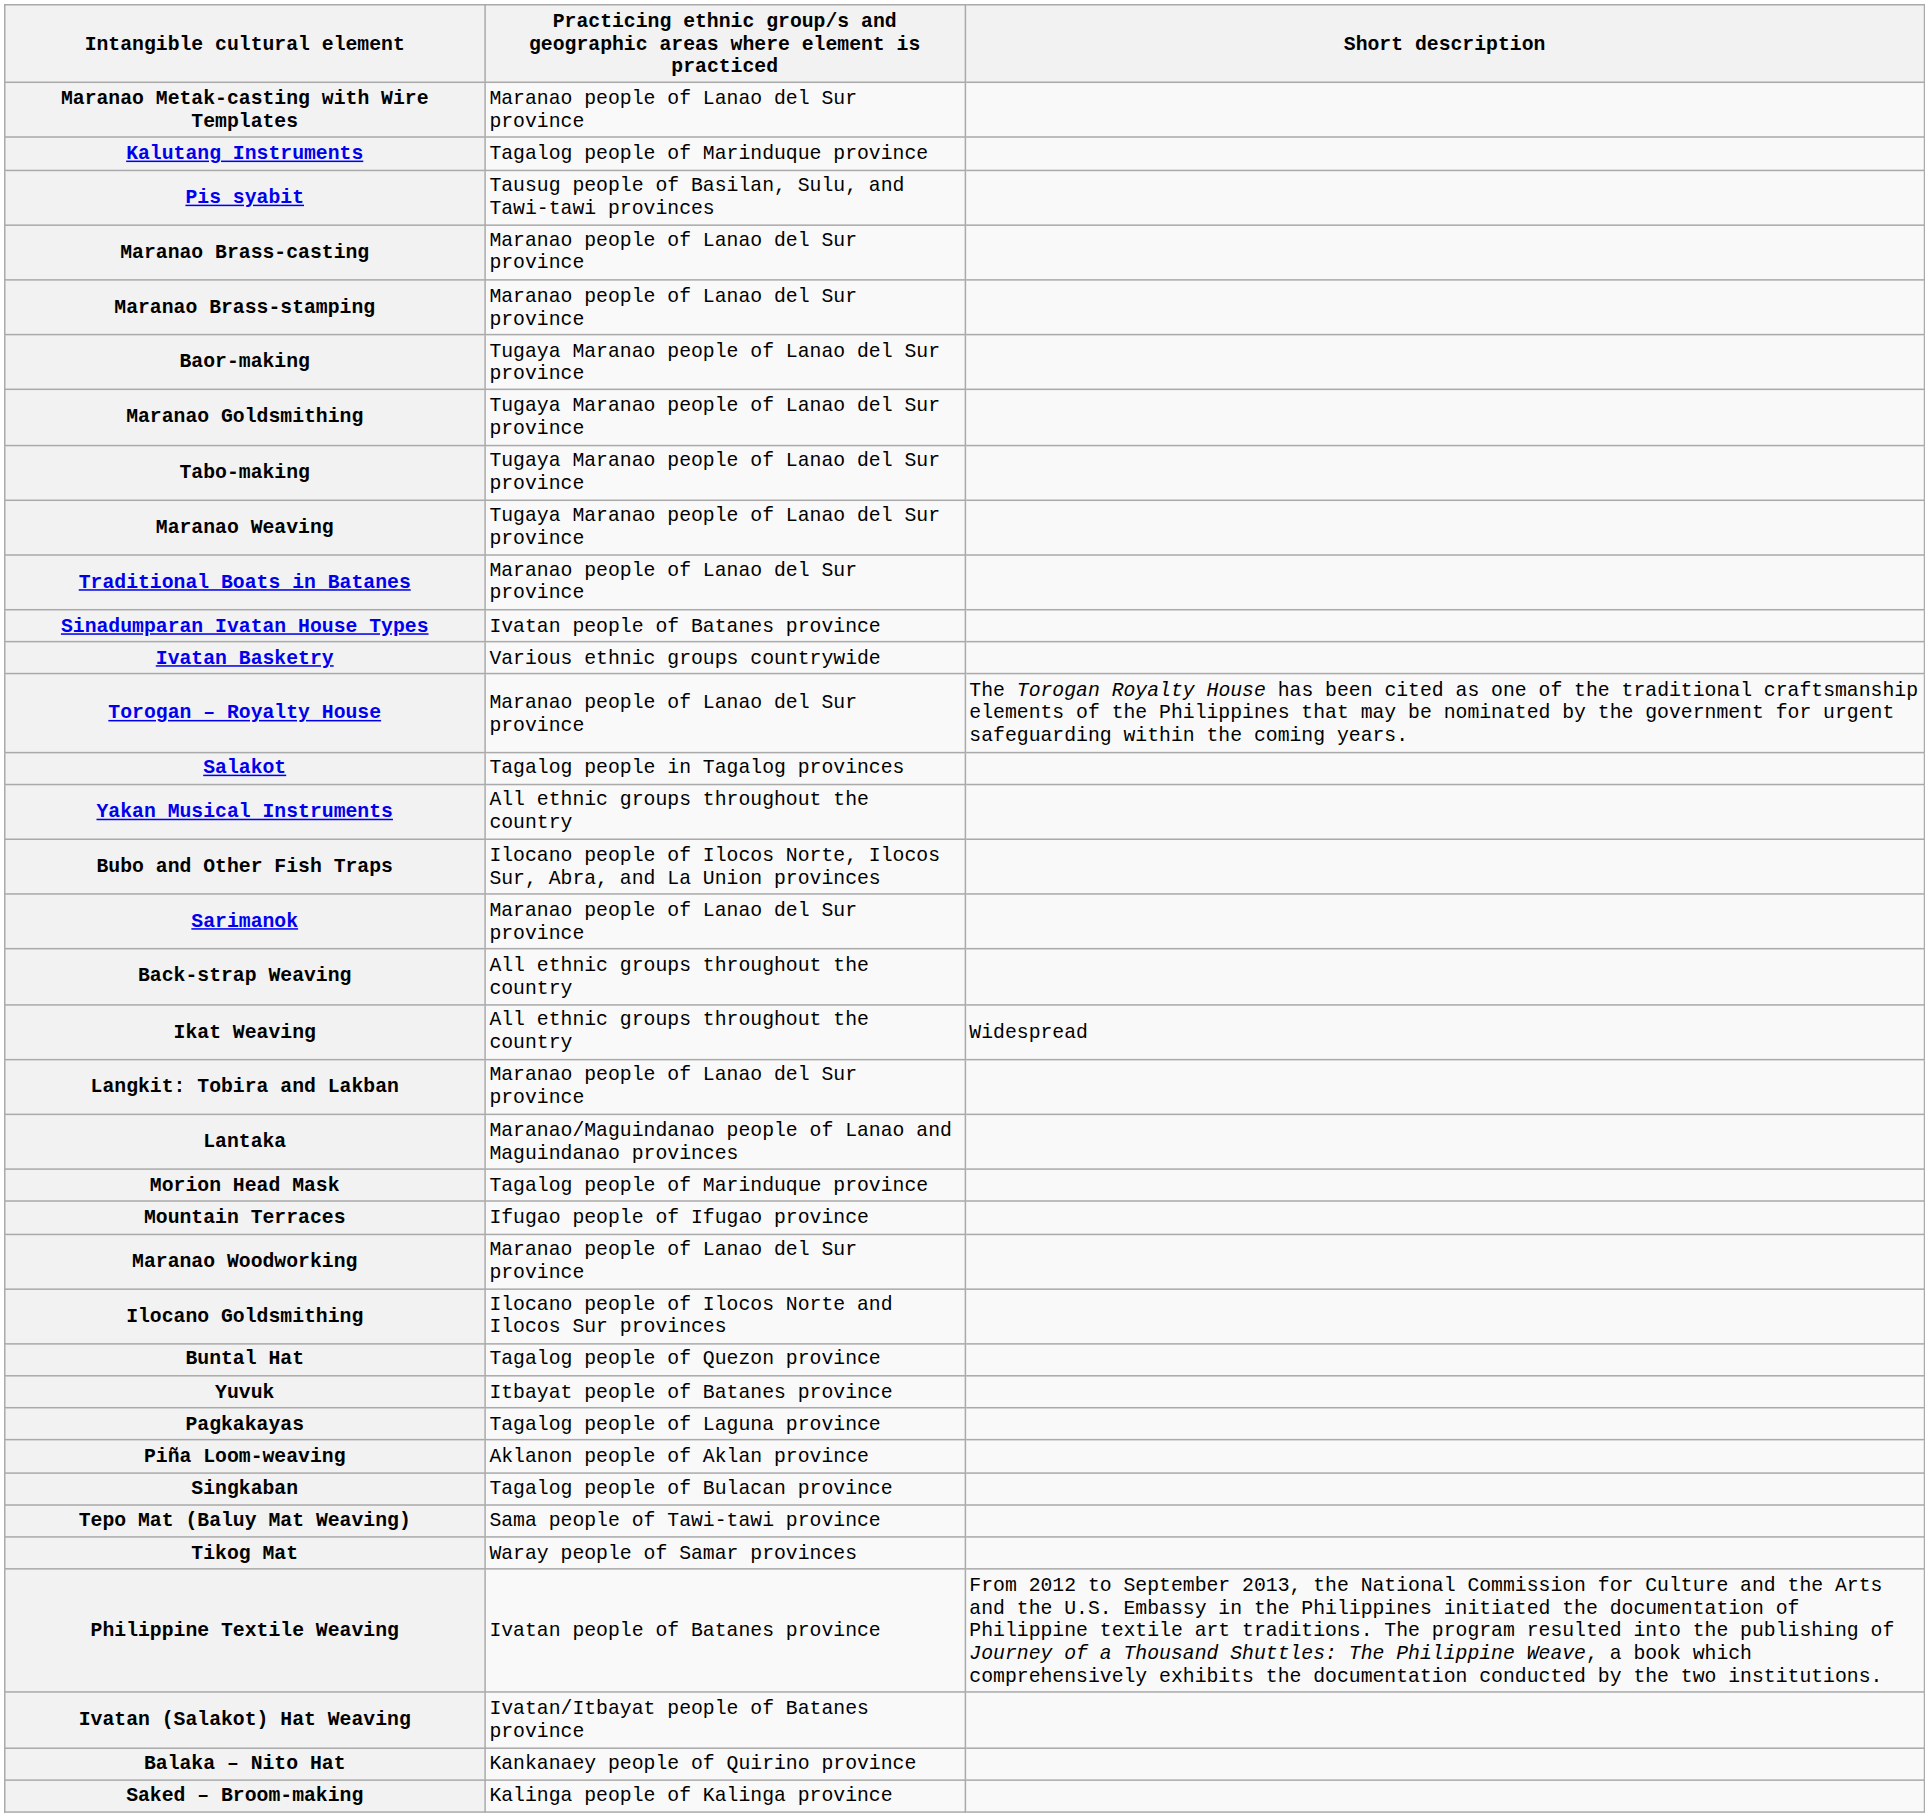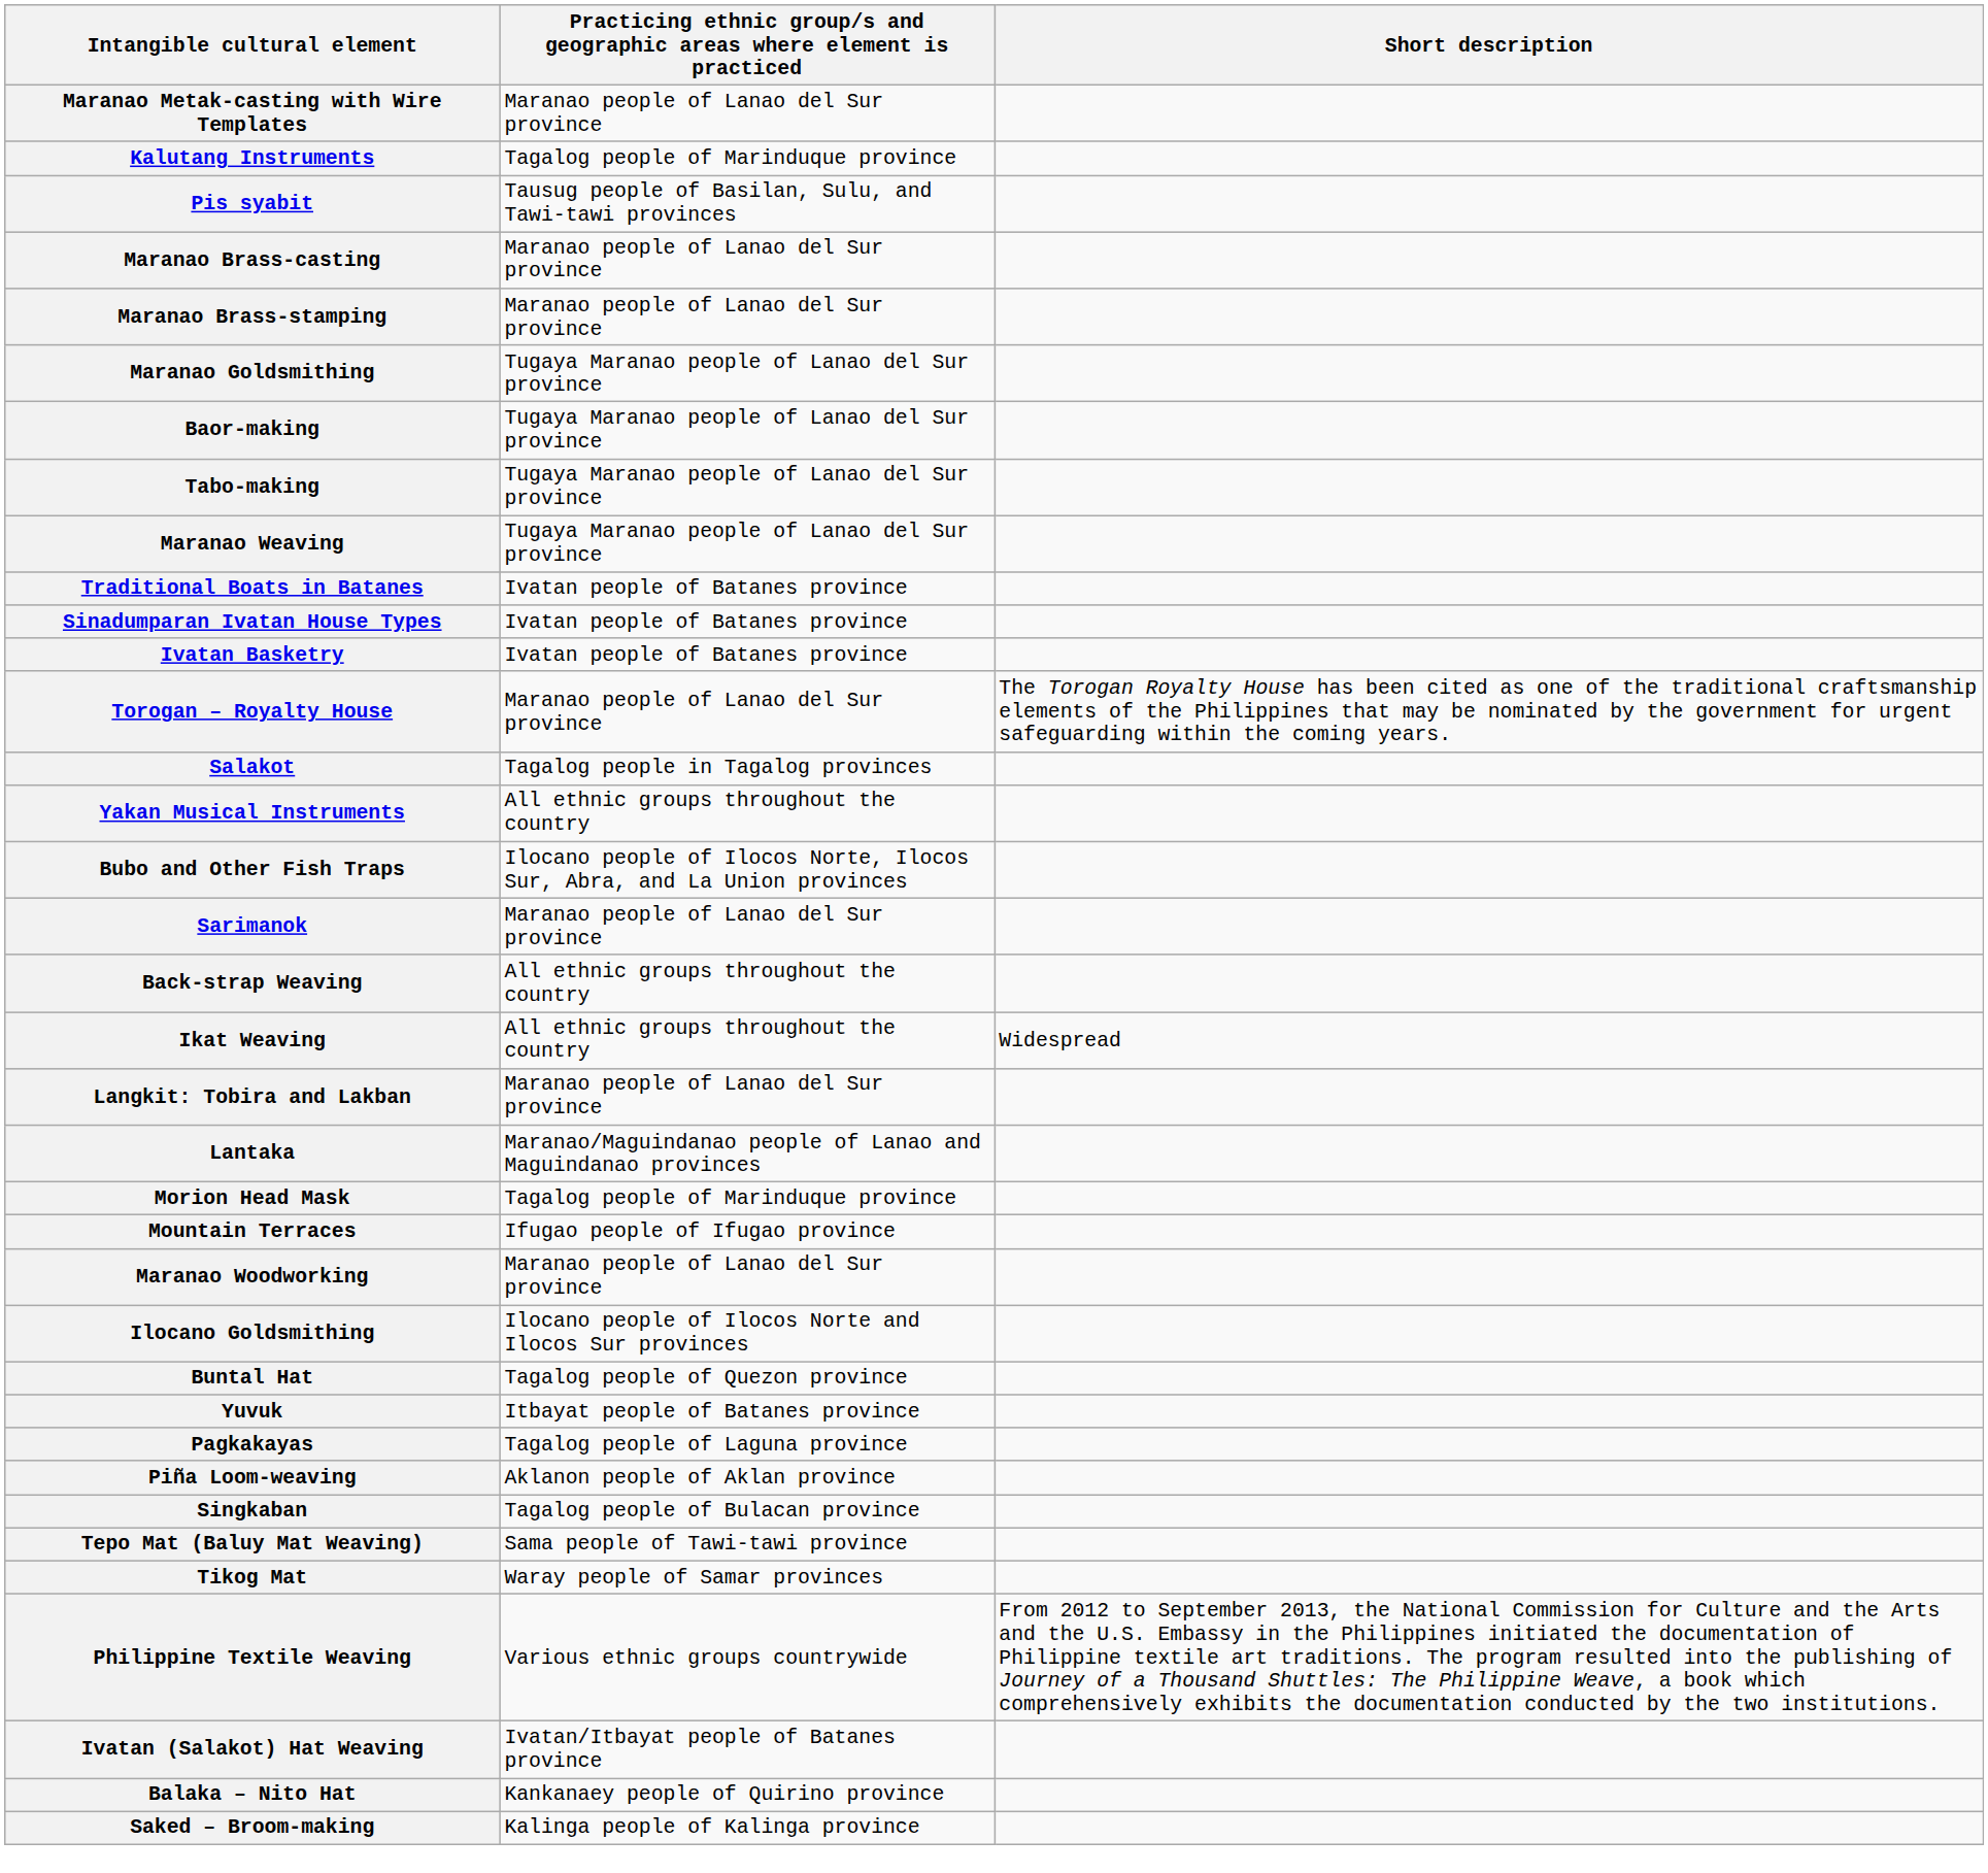rows swapped: Maranao Goldsmithing <-> Baor-making
Traditional Boats in Batanes | column 2: Maranao people of Lanao del Sur province -> Ivatan people of Batanes province
Ivatan Basketry | column 2: Various ethnic groups countrywide -> Ivatan people of Batanes province
Philippine Textile Weaving | column 2: Ivatan people of Batanes province -> Various ethnic groups countrywide
